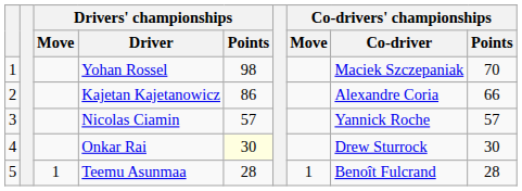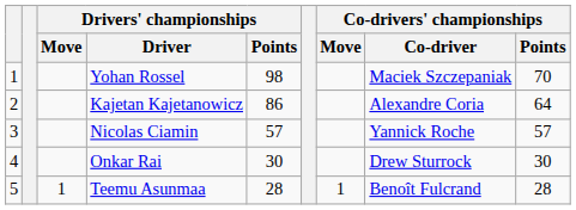Kajetan Kajetanowicz | Co-drivers' championships / Points: 66 -> 64
Onkar Rai | Drivers' championships / Points: lightyellow background -> no background
